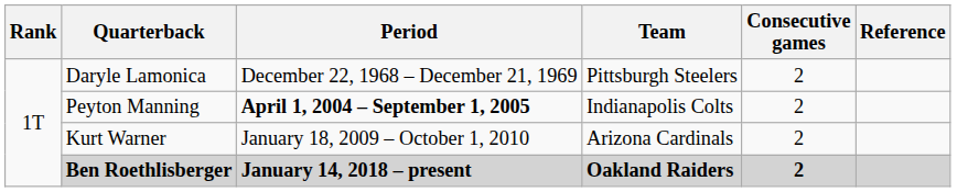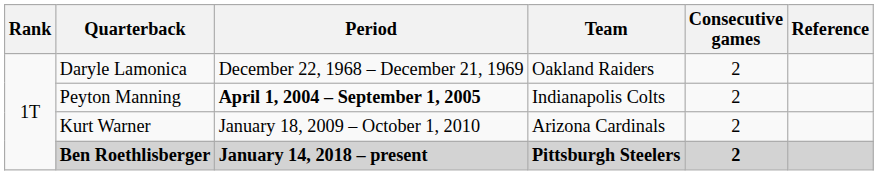Daryle Lamonica | Team: Pittsburgh Steelers -> Oakland Raiders
Ben Roethlisberger | Team: Oakland Raiders -> Pittsburgh Steelers
